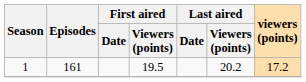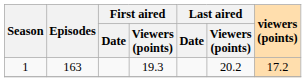1 | Episodes: 161 -> 163
1 | First aired / Viewers (points): 19.5 -> 19.3
